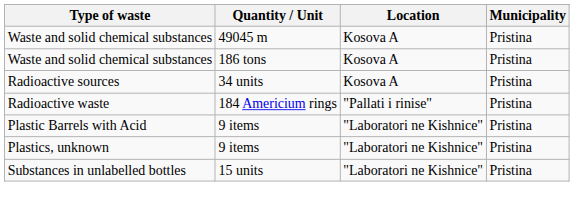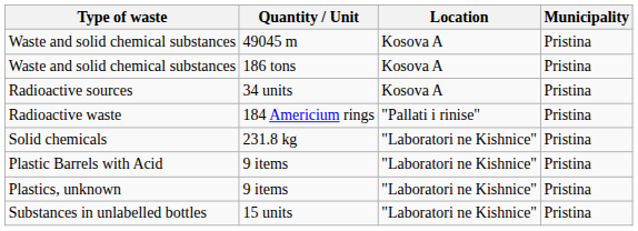+ row: Solid chemicals | 231.8 kg | "Laboratori ne Kishnice" | Pristina
